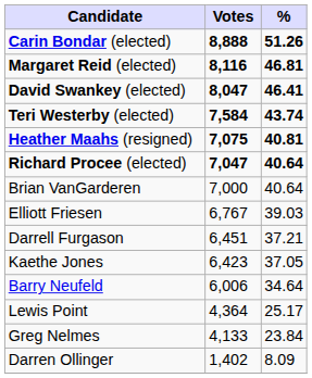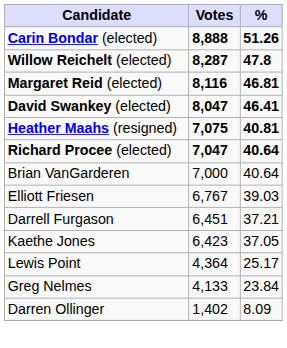+ row: Willow Reichelt (elected) | 8,287 | 47.8
- row: Teri Westerby (elected) | 7,584 | 43.74
- row: Barry Neufeld | 6,006 | 34.64
